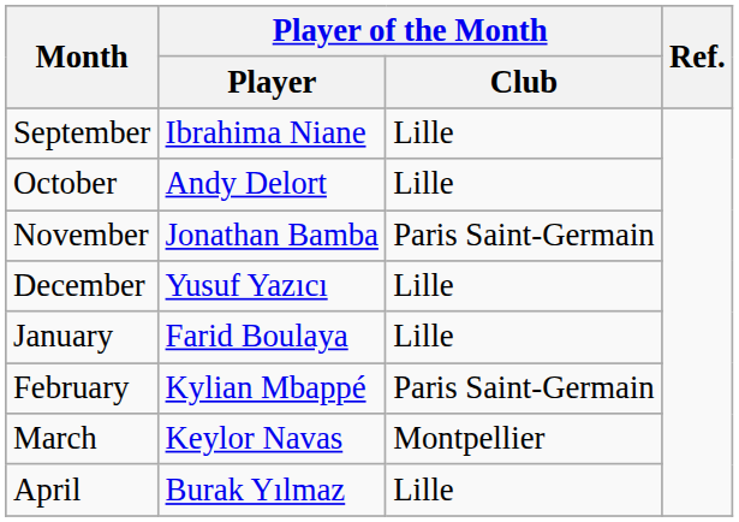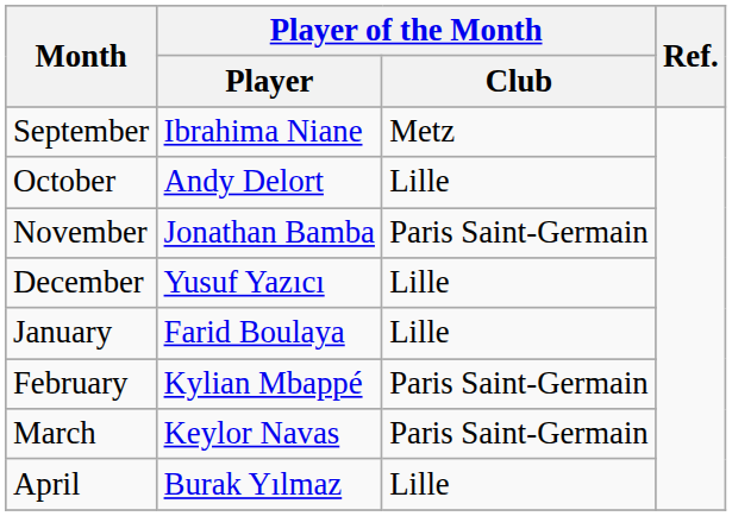September | Player of the Month / Club: Lille -> Metz
March | Player of the Month / Club: Montpellier -> Paris Saint-Germain
